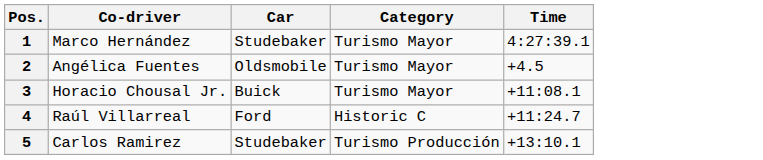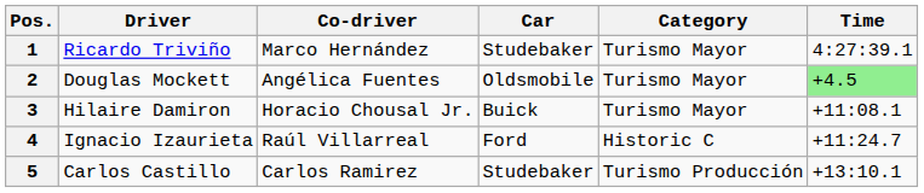+ column: Driver | Ricardo Triviño | Douglas Mockett | Hilaire Damiron | Ignacio Izaurieta | Carlos Castillo
2 | Time: no background -> lightgreen background
